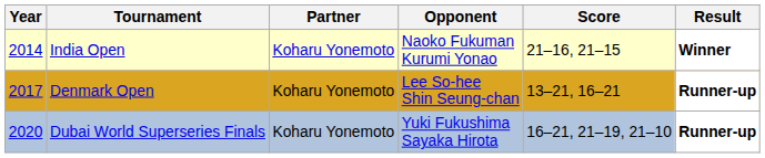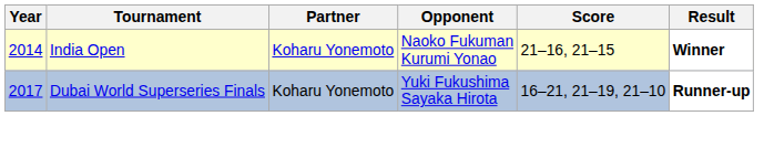- row: 2017 | Denmark Open | Koharu Yonemoto | Lee So-hee Shin Seung-chan | 13–21, 16–21 | Runner-up
Dubai World Superseries Finals | Year: 2020 -> 2017
